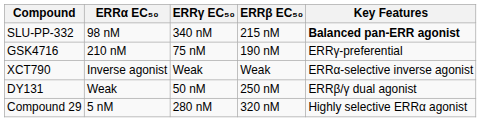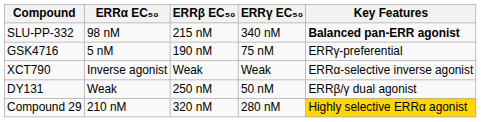columns swapped: ERRβ EC₅₀ <-> ERRγ EC₅₀
GSK4716 | ERRα EC₅₀: 210 nM -> 5 nM
Compound 29 | ERRα EC₅₀: 5 nM -> 210 nM
Compound 29 | Key Features: no background -> gold background
